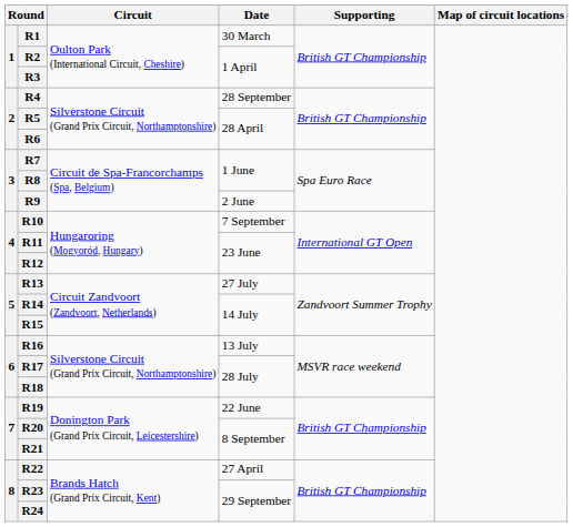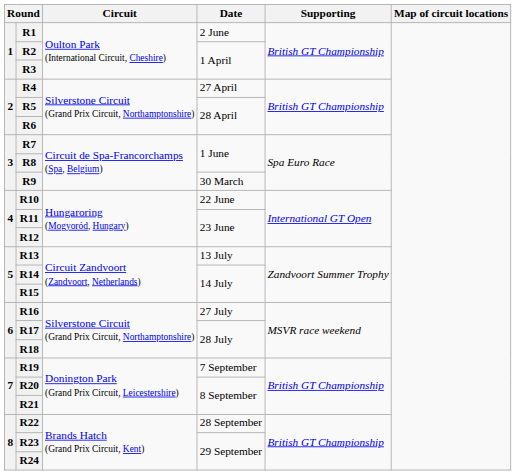R1 | Date: 30 March -> 2 June
R4 | Date: 28 September -> 27 April
R9 | Date: 2 June -> 30 March
R10 | Date: 7 September -> 22 June
R13 | Date: 27 July -> 13 July
R16 | Date: 13 July -> 27 July
R19 | Date: 22 June -> 7 September
R22 | Date: 27 April -> 28 September
